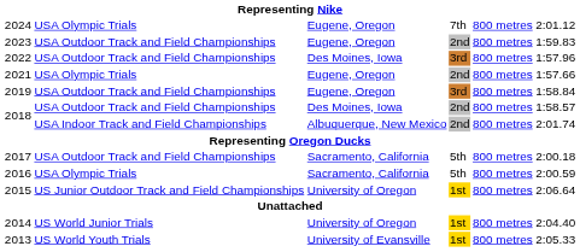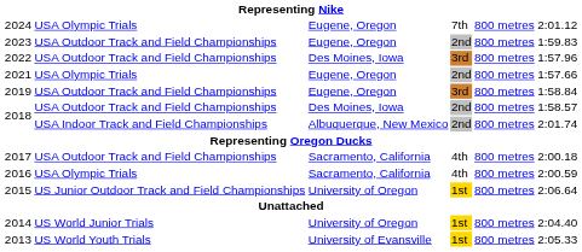2017 | column 4: 5th -> 4th
2016 | column 4: 5th -> 4th
